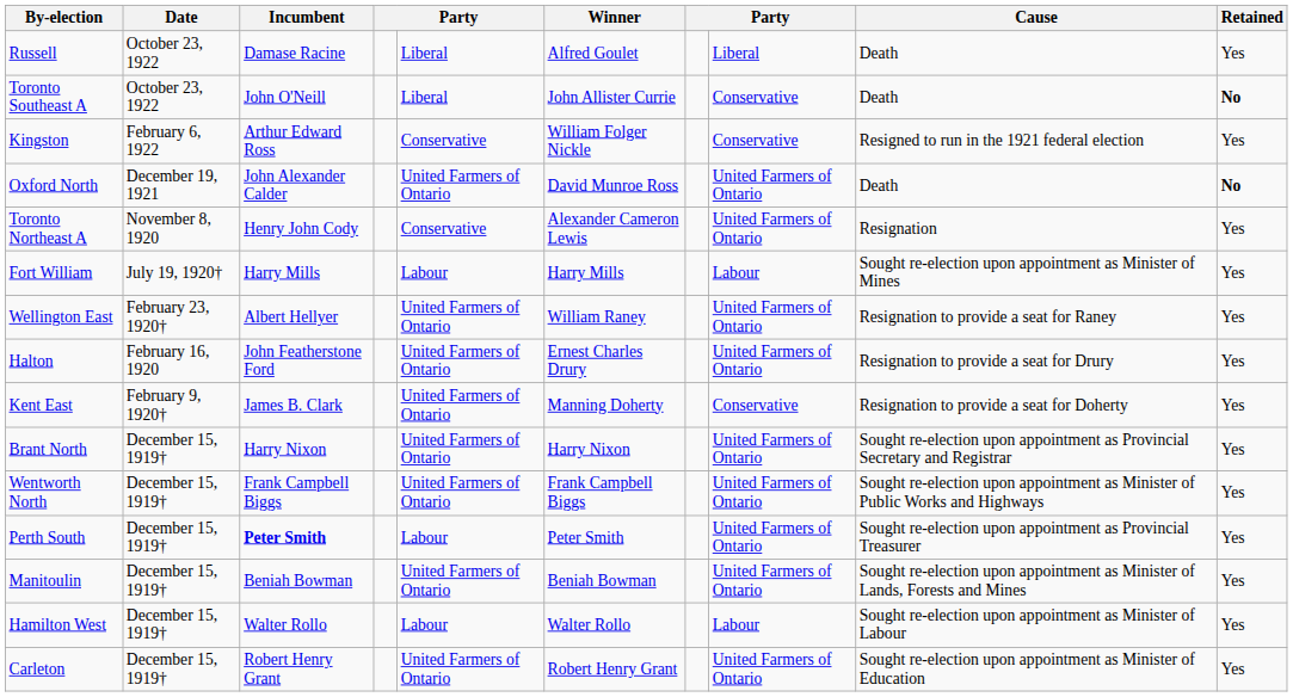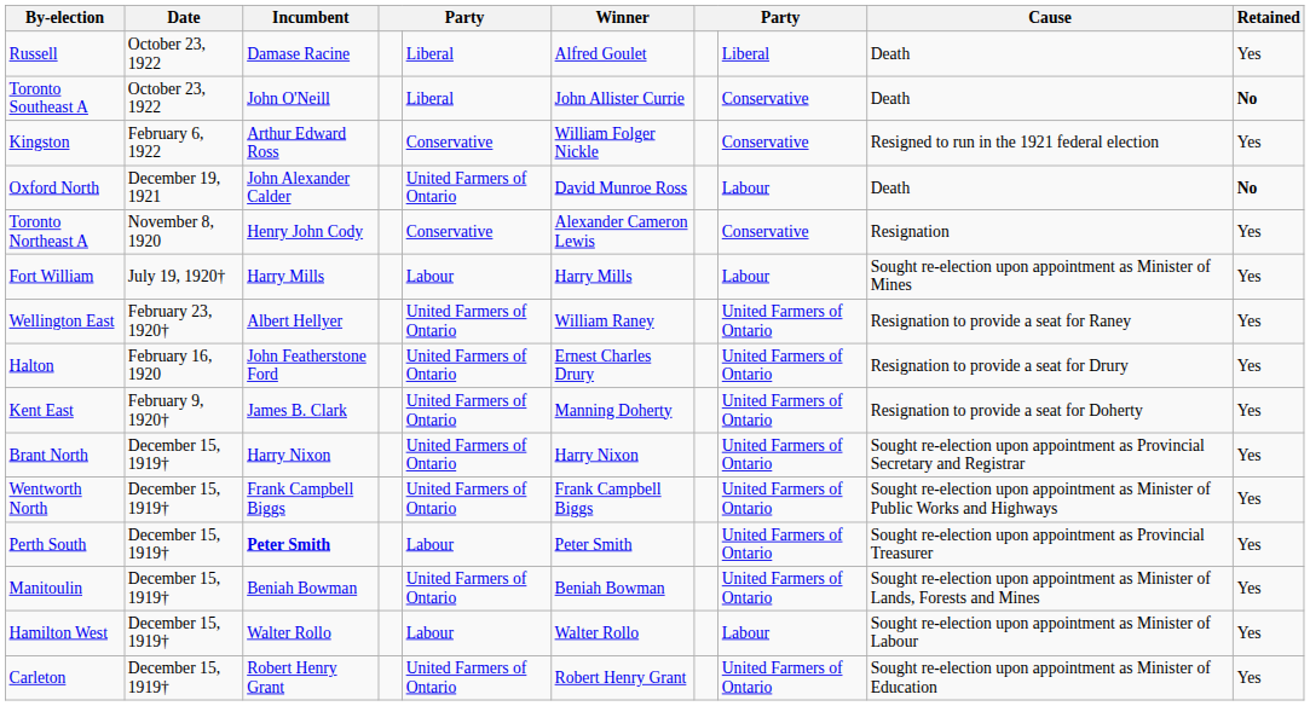Oxford North | column 8: United Farmers of Ontario -> Labour
Toronto Northeast A | column 8: United Farmers of Ontario -> Conservative
Kent East | column 8: Conservative -> United Farmers of Ontario
